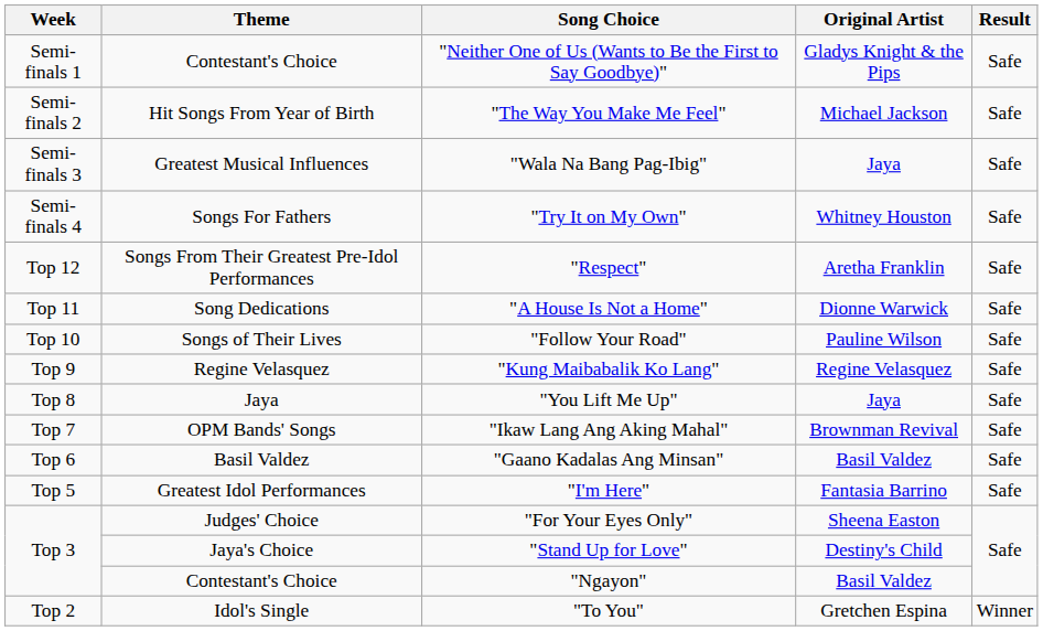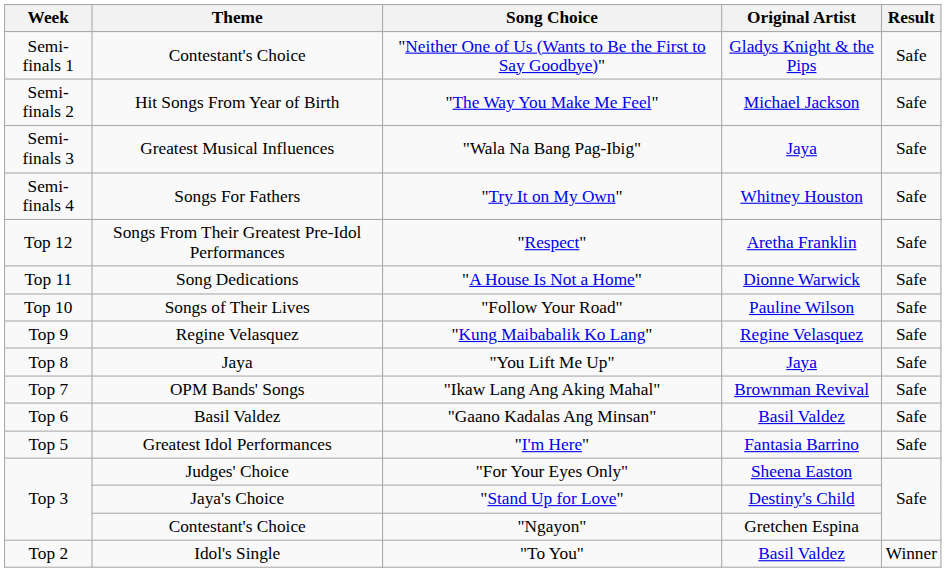"Ngayon" | Original Artist: Basil Valdez -> Gretchen Espina
"To You" | Original Artist: Gretchen Espina -> Basil Valdez
